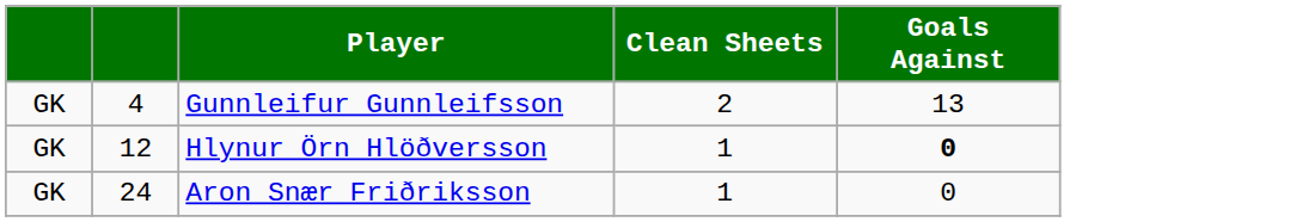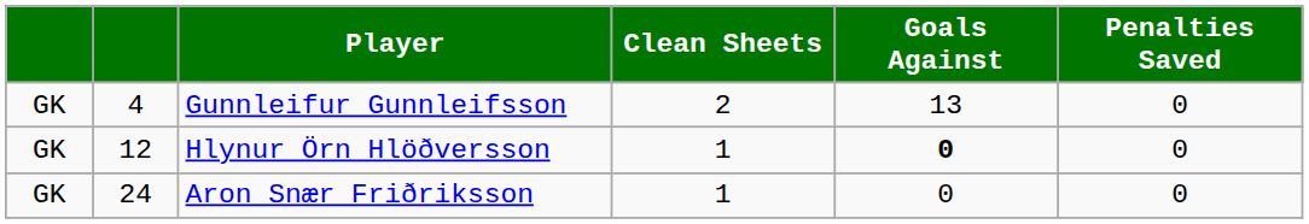+ column: Penalties Saved | 0 | 0 | 0
